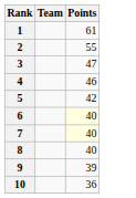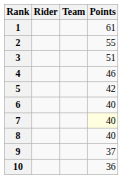+ column: Rider
3 | Points: 47 -> 51
6 | Points: lightyellow background -> no background
9 | Points: 39 -> 37
